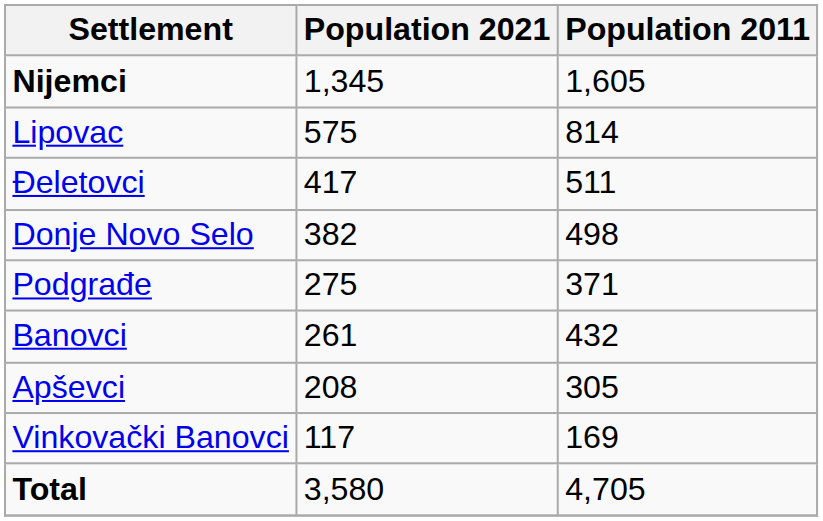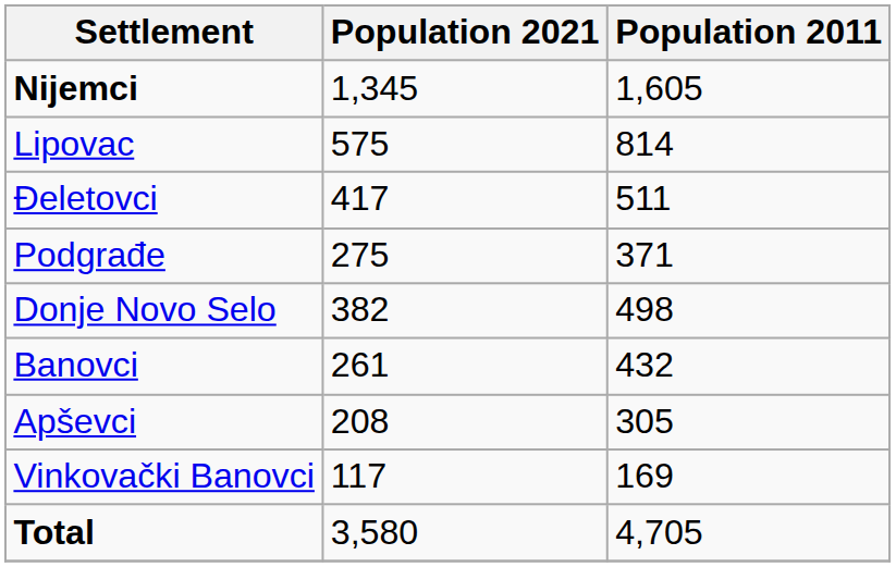rows swapped: Donje Novo Selo <-> Podgrađe
